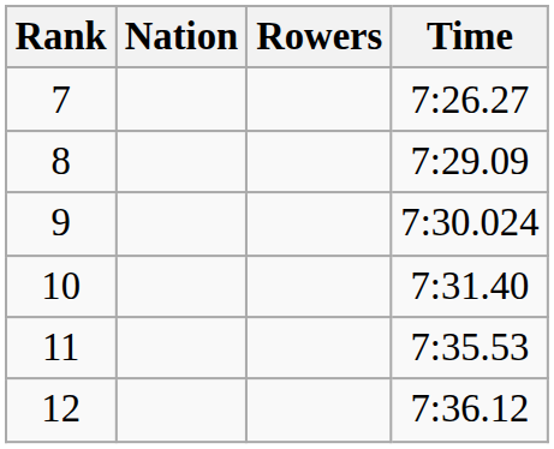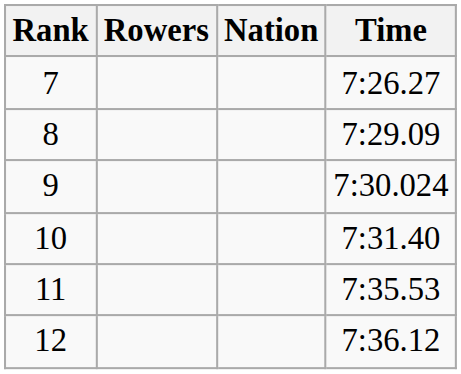columns swapped: Rowers <-> Nation
